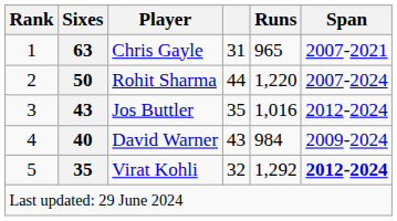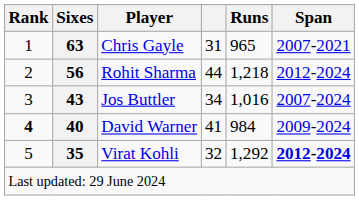Rohit Sharma | Sixes: 50 -> 56
Rohit Sharma | Runs: 1,220 -> 1,218
Rohit Sharma | Span: 2007-2024 -> 2012-2024
Jos Buttler | column 4: 35 -> 34
Jos Buttler | Span: 2012-2024 -> 2007-2024
David Warner | Rank: normal -> bold
David Warner | column 4: 43 -> 41
